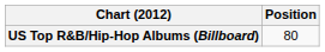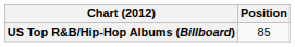US Top R&B/Hip-Hop Albums (Billboard) | Position: 80 -> 85
